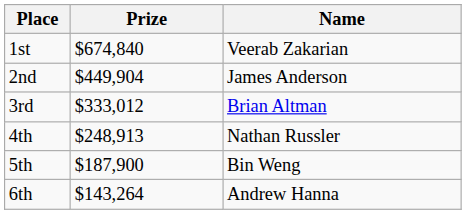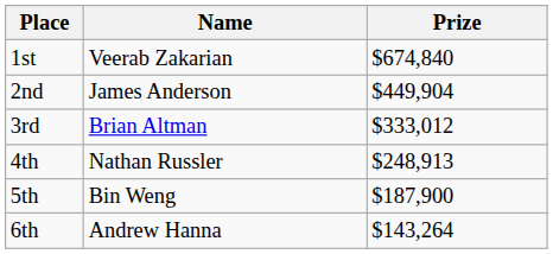columns swapped: Name <-> Prize
